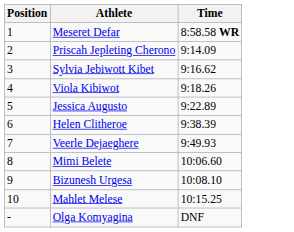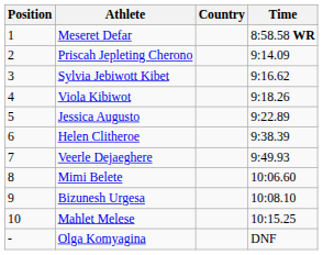+ column: Country
